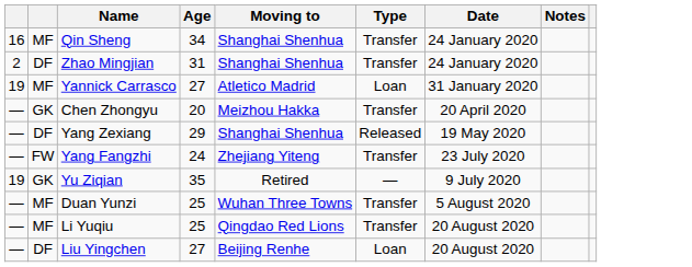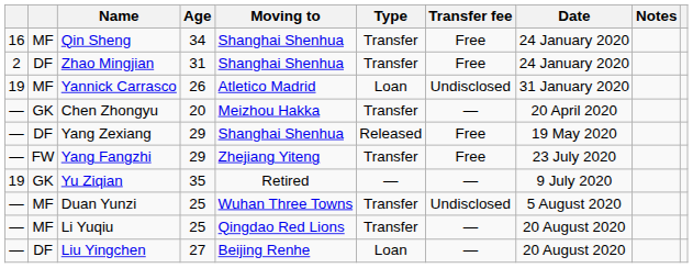+ column: Transfer fee | Free | Free | Undisclosed | — | Free | Free | — | Undisclosed | — | —
Yannick Carrasco | Age: 27 -> 26
Yang Fangzhi | Age: 24 -> 29
